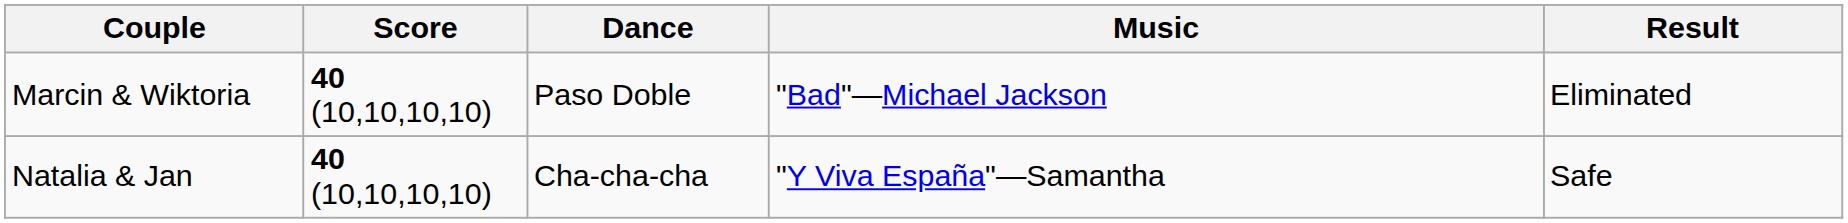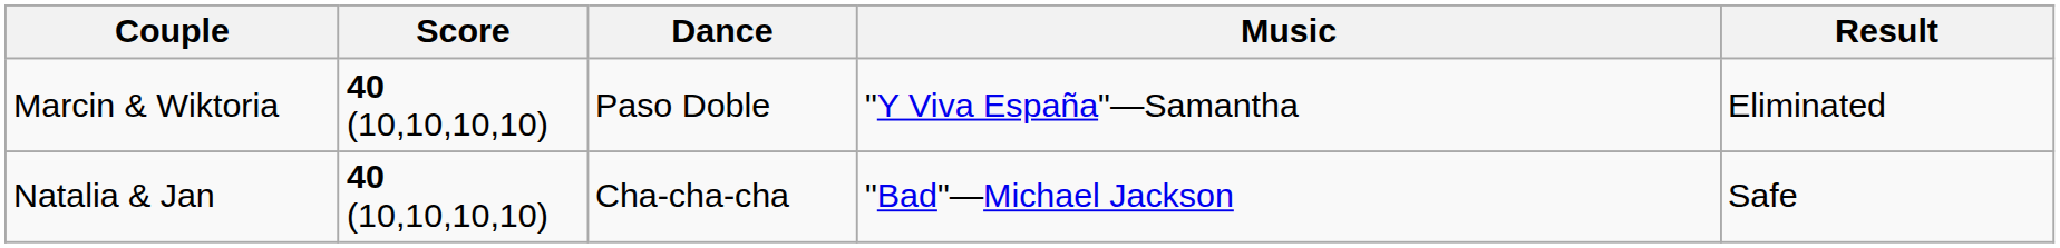Marcin & Wiktoria | Music: "Bad"—Michael Jackson -> "Y Viva España"—Samantha
Natalia & Jan | Music: "Y Viva España"—Samantha -> "Bad"—Michael Jackson
